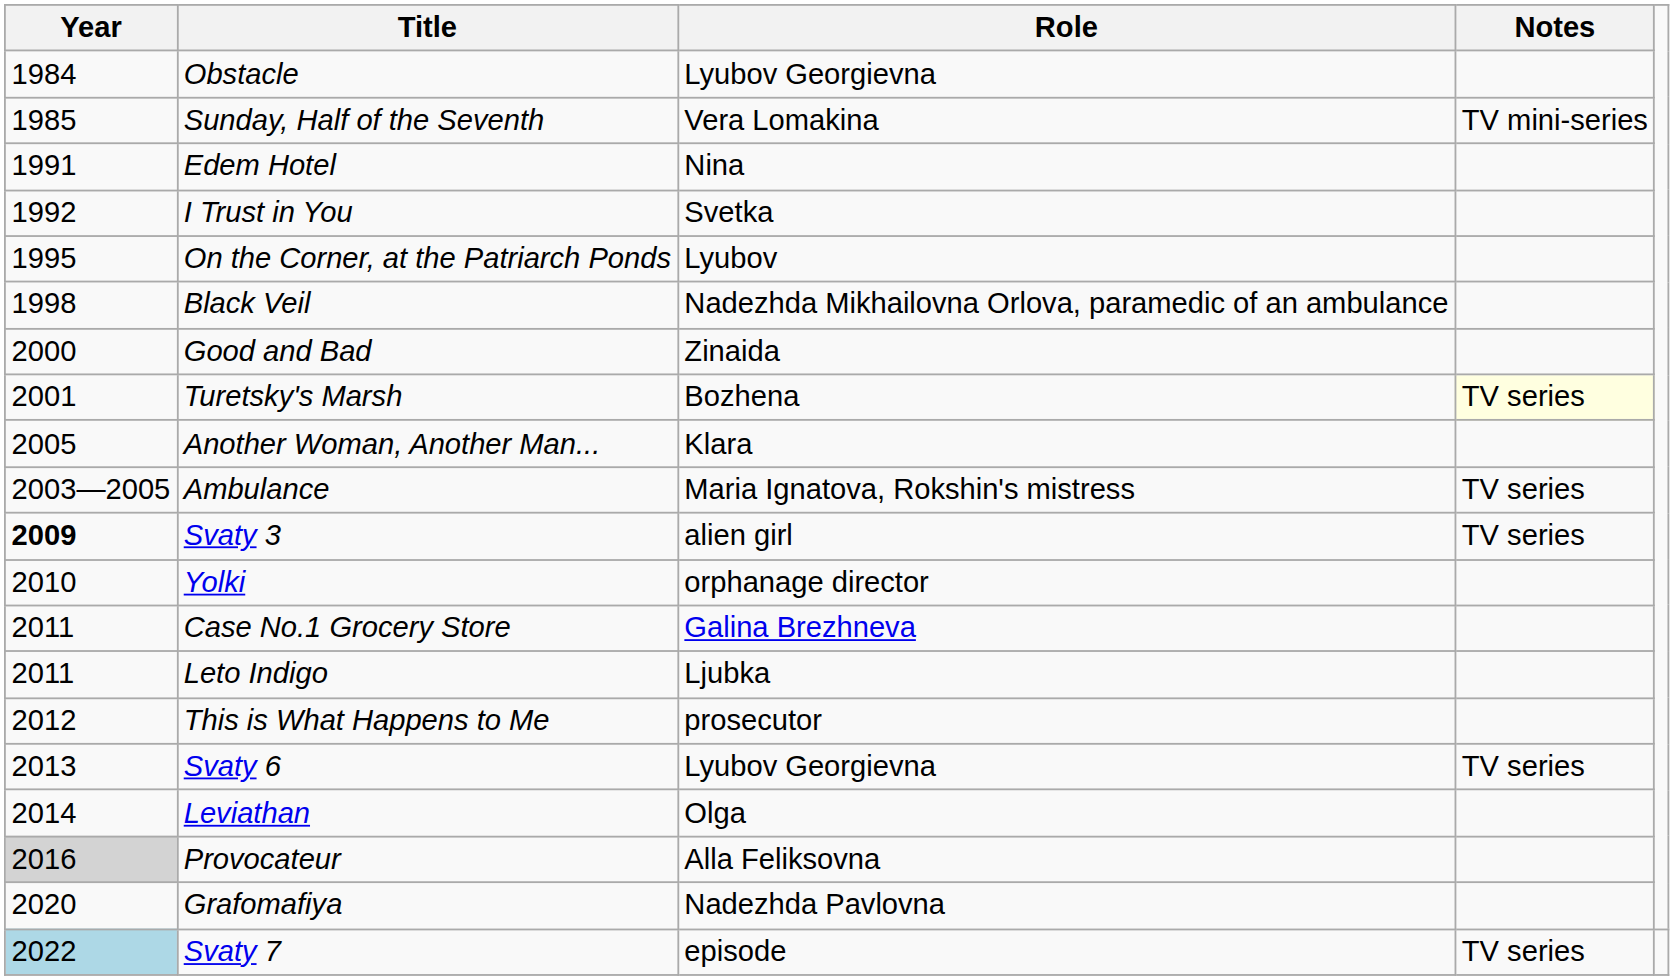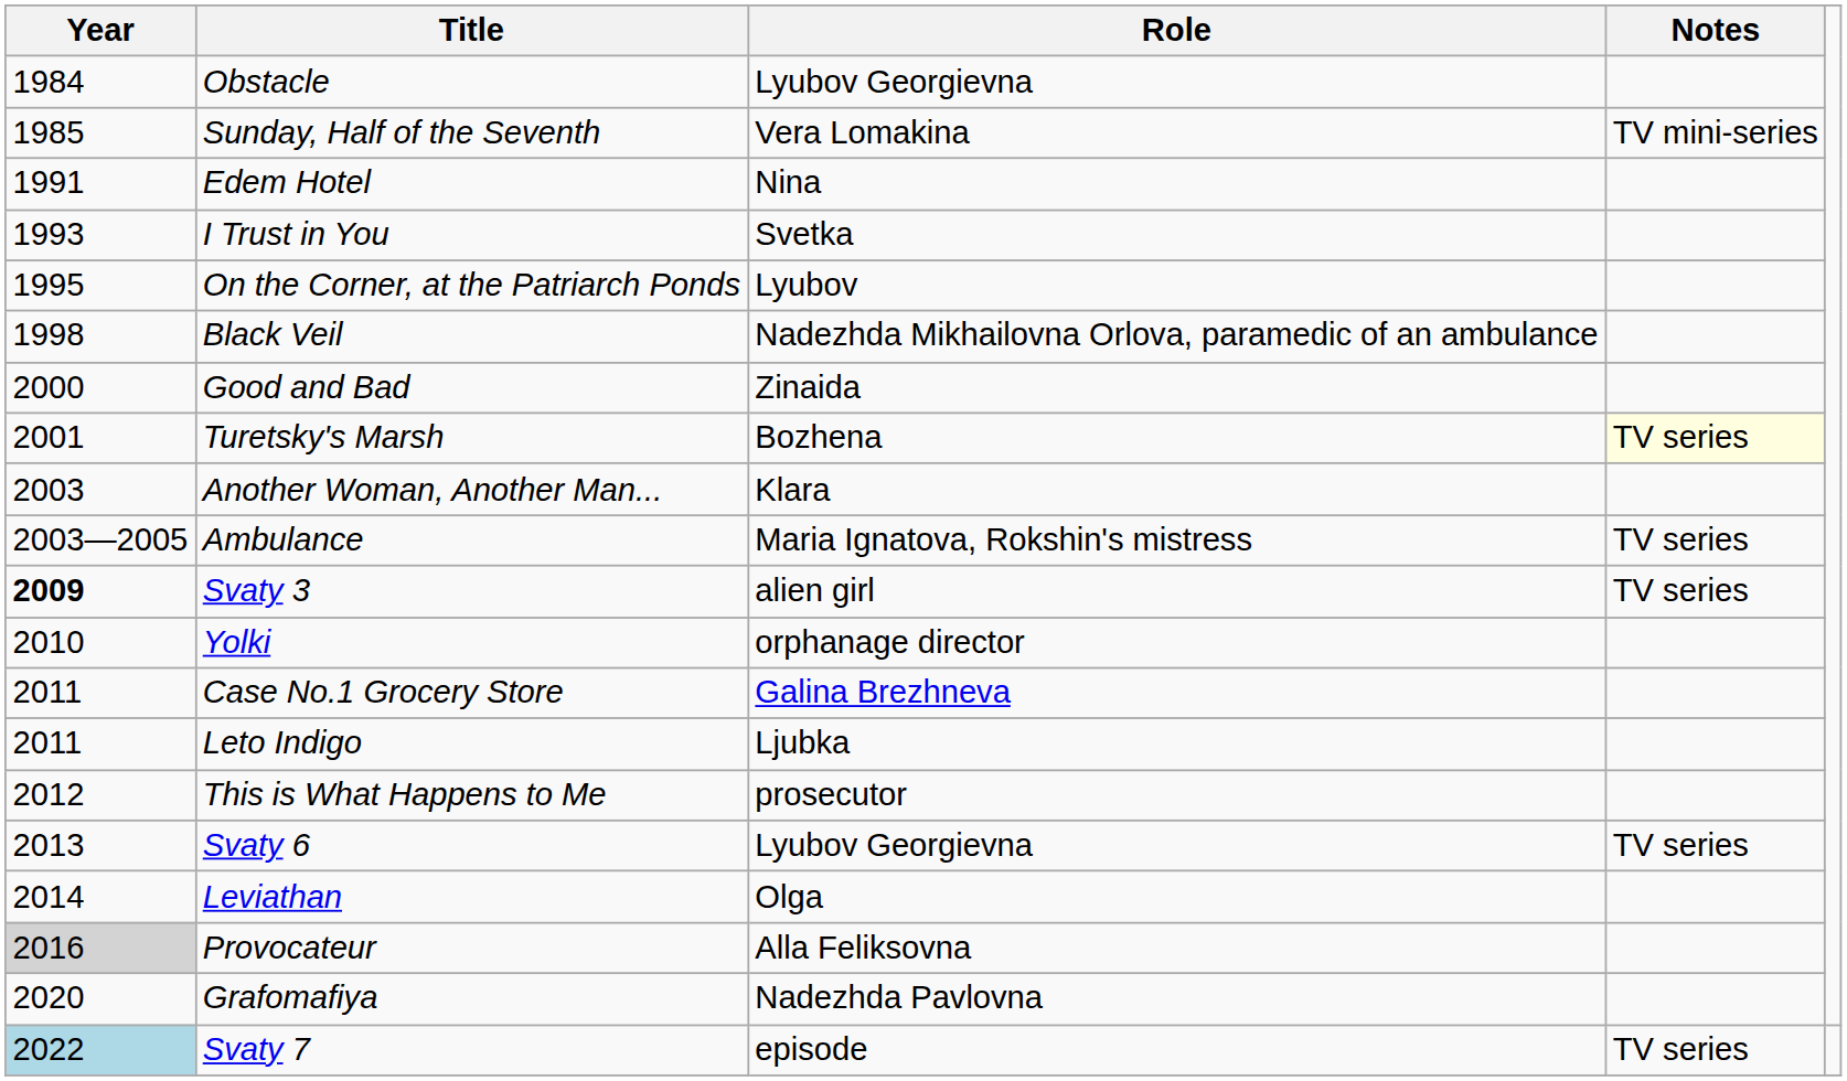I Trust in You | Year: 1992 -> 1993
Another Woman, Another Man... | Year: 2005 -> 2003
